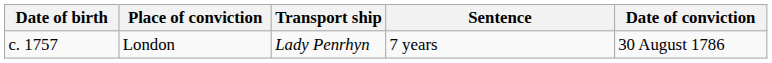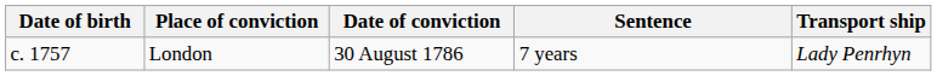columns swapped: Date of conviction <-> Transport ship
